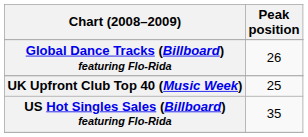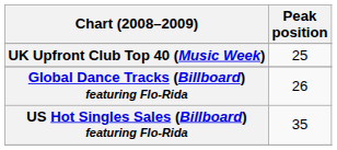rows swapped: Global Dance Tracks (Billboard) featuring Flo-Rida <-> UK Upfront Club Top 40 (Music Week)
